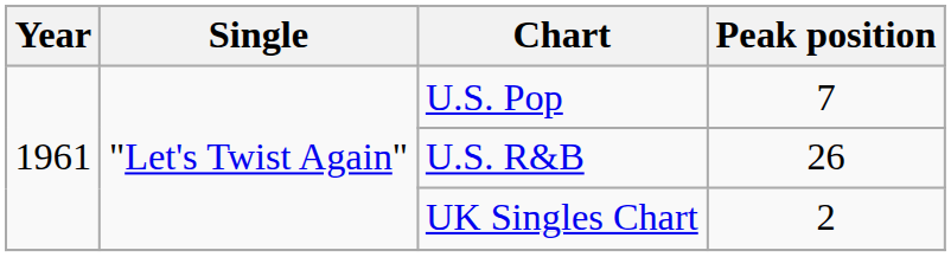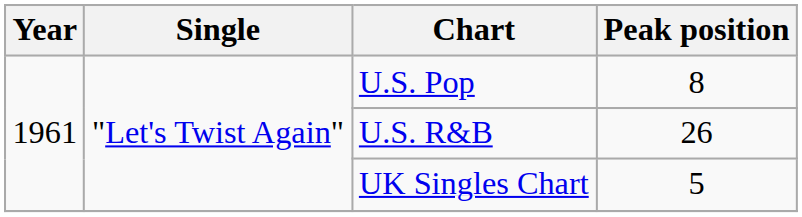U.S. Pop | Peak position: 7 -> 8
UK Singles Chart | Peak position: 2 -> 5
